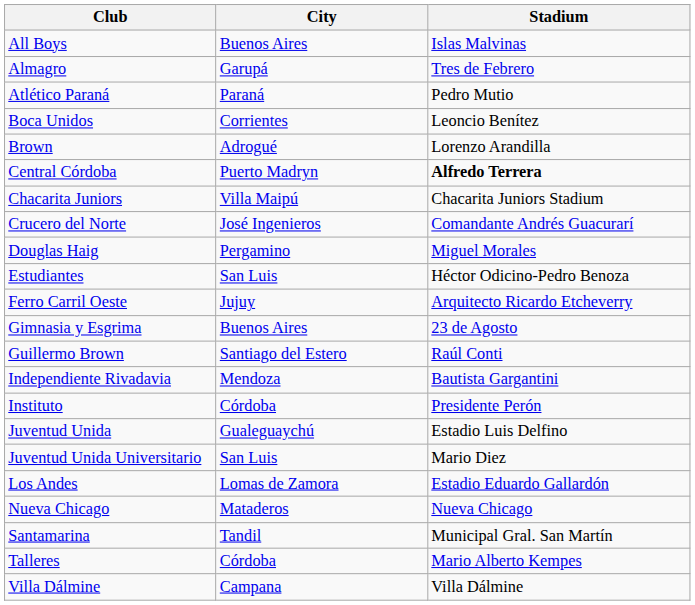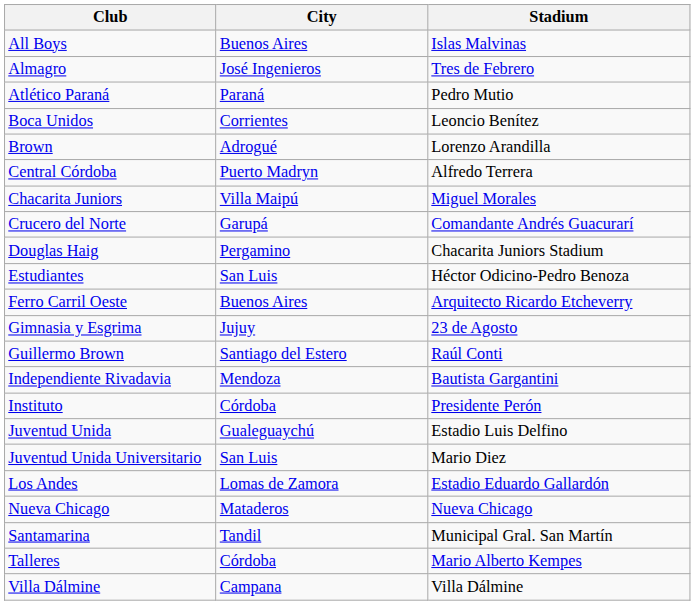Almagro | City: Garupá -> José Ingenieros
Central Córdoba | Stadium: bold -> normal
Chacarita Juniors | Stadium: Chacarita Juniors Stadium -> Miguel Morales
Crucero del Norte | City: José Ingenieros -> Garupá
Douglas Haig | Stadium: Miguel Morales -> Chacarita Juniors Stadium
Ferro Carril Oeste | City: Jujuy -> Buenos Aires
Gimnasia y Esgrima | City: Buenos Aires -> Jujuy
